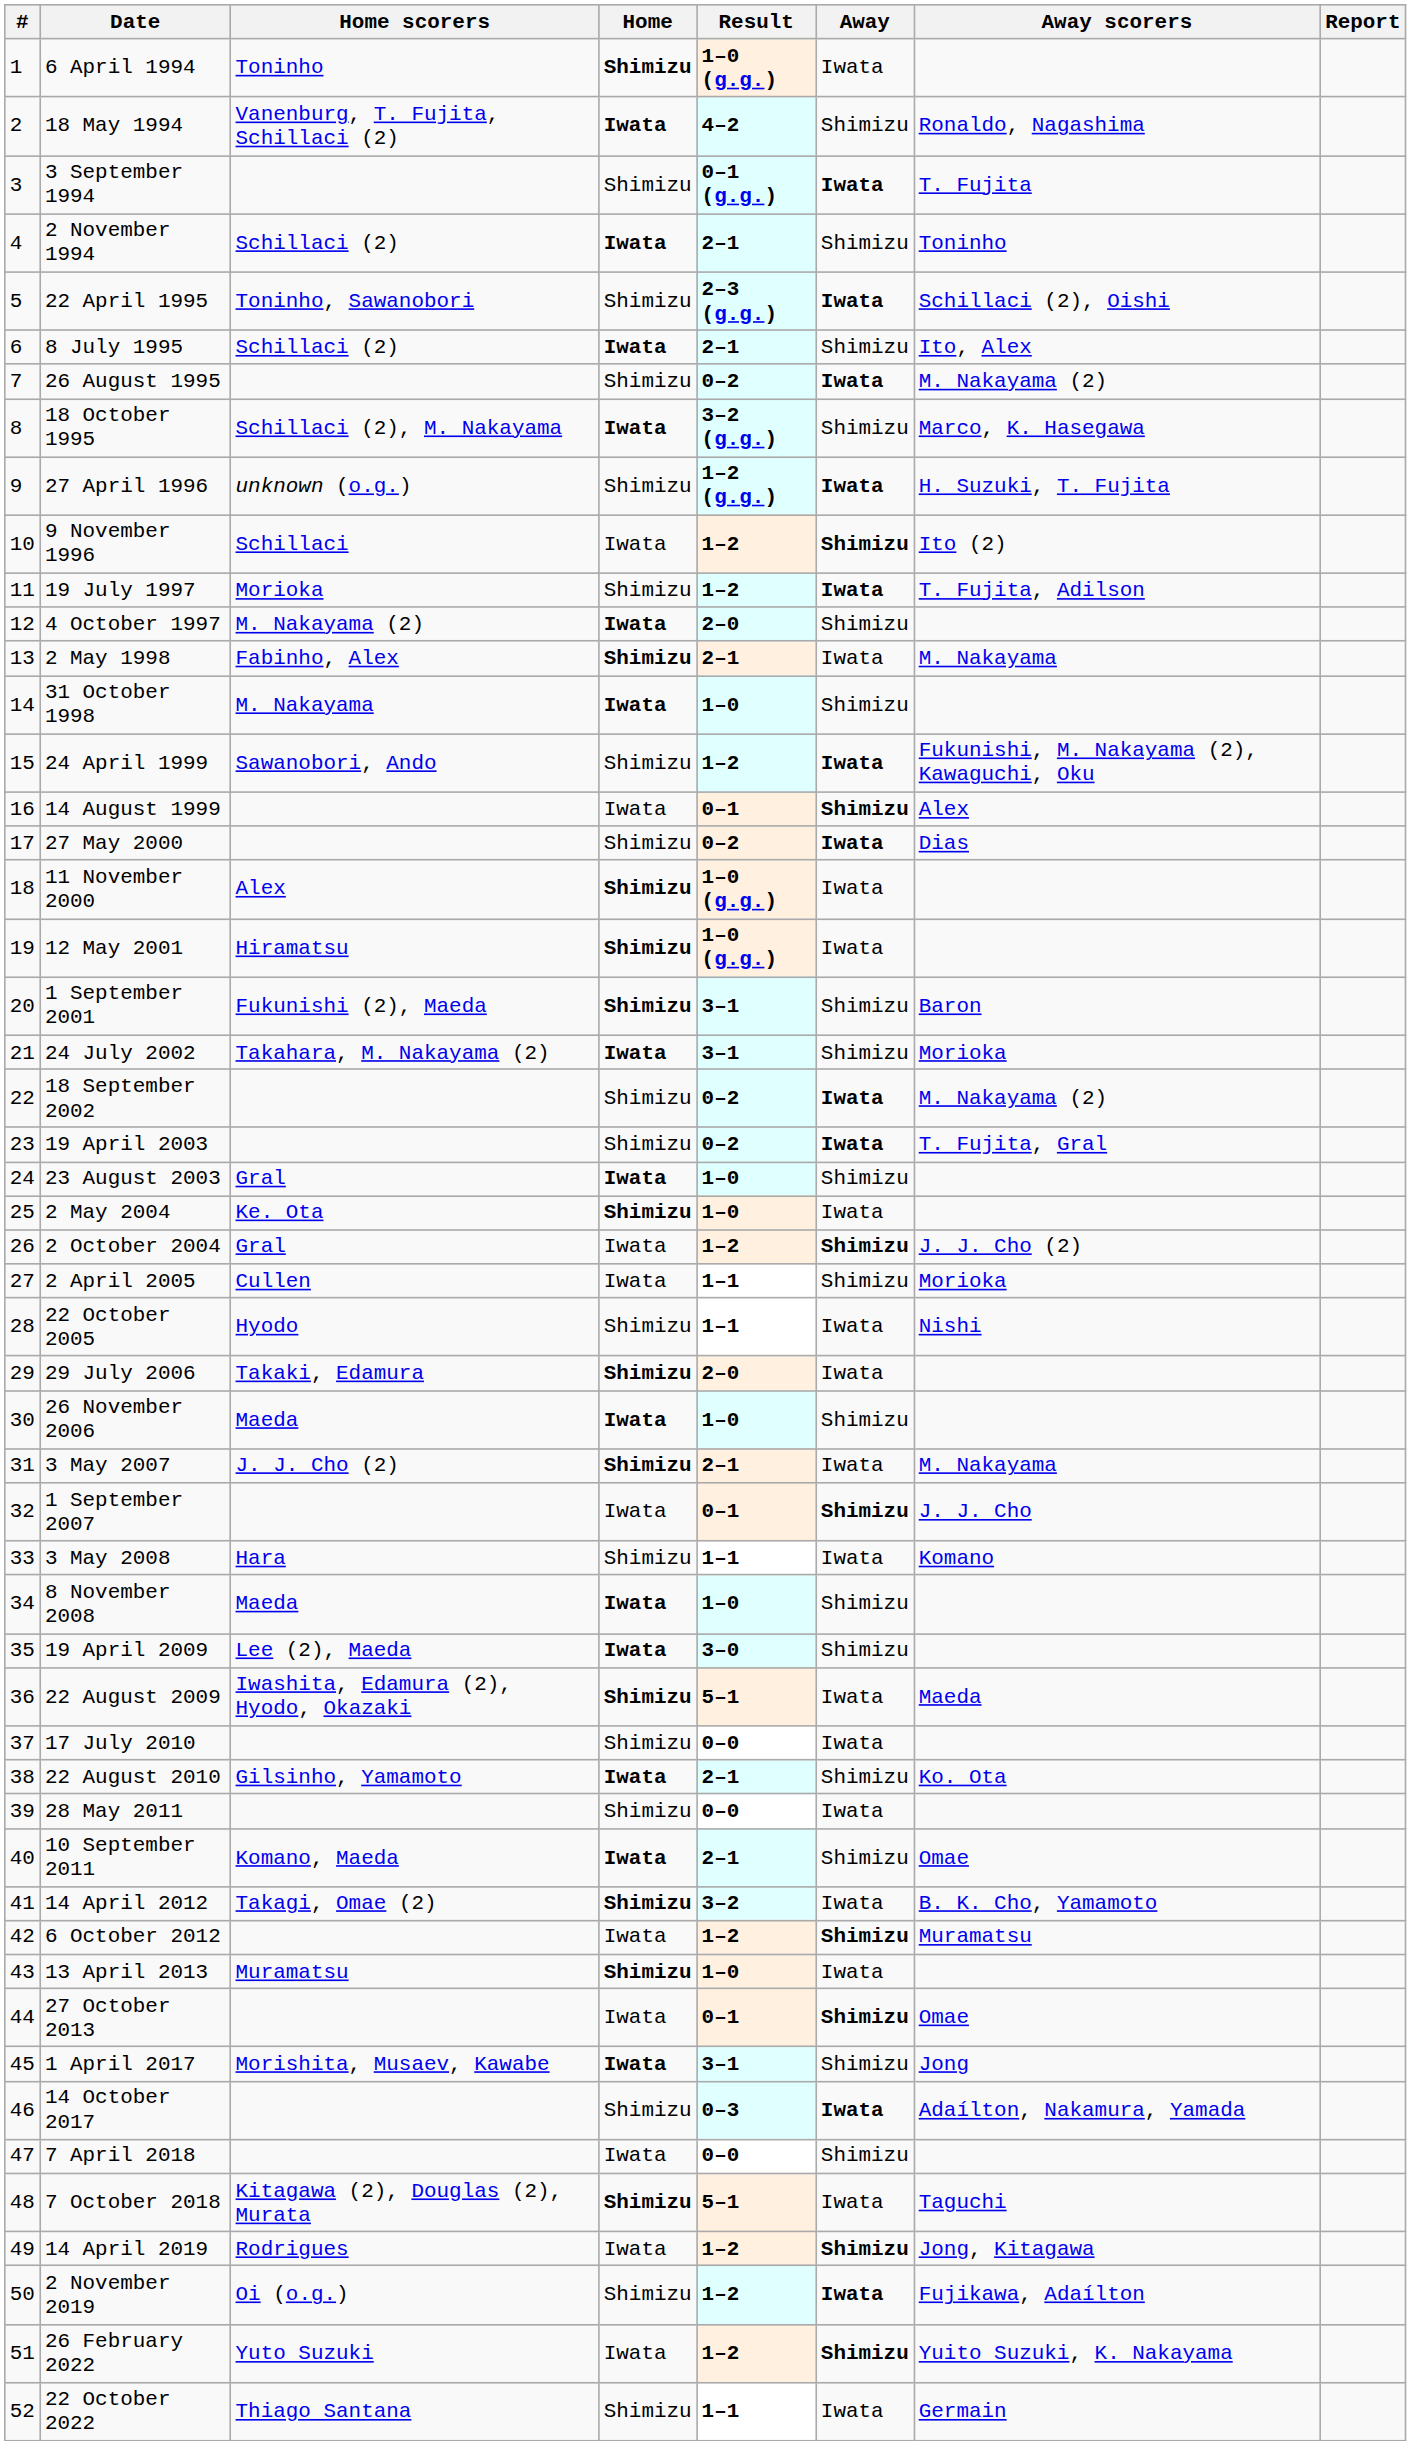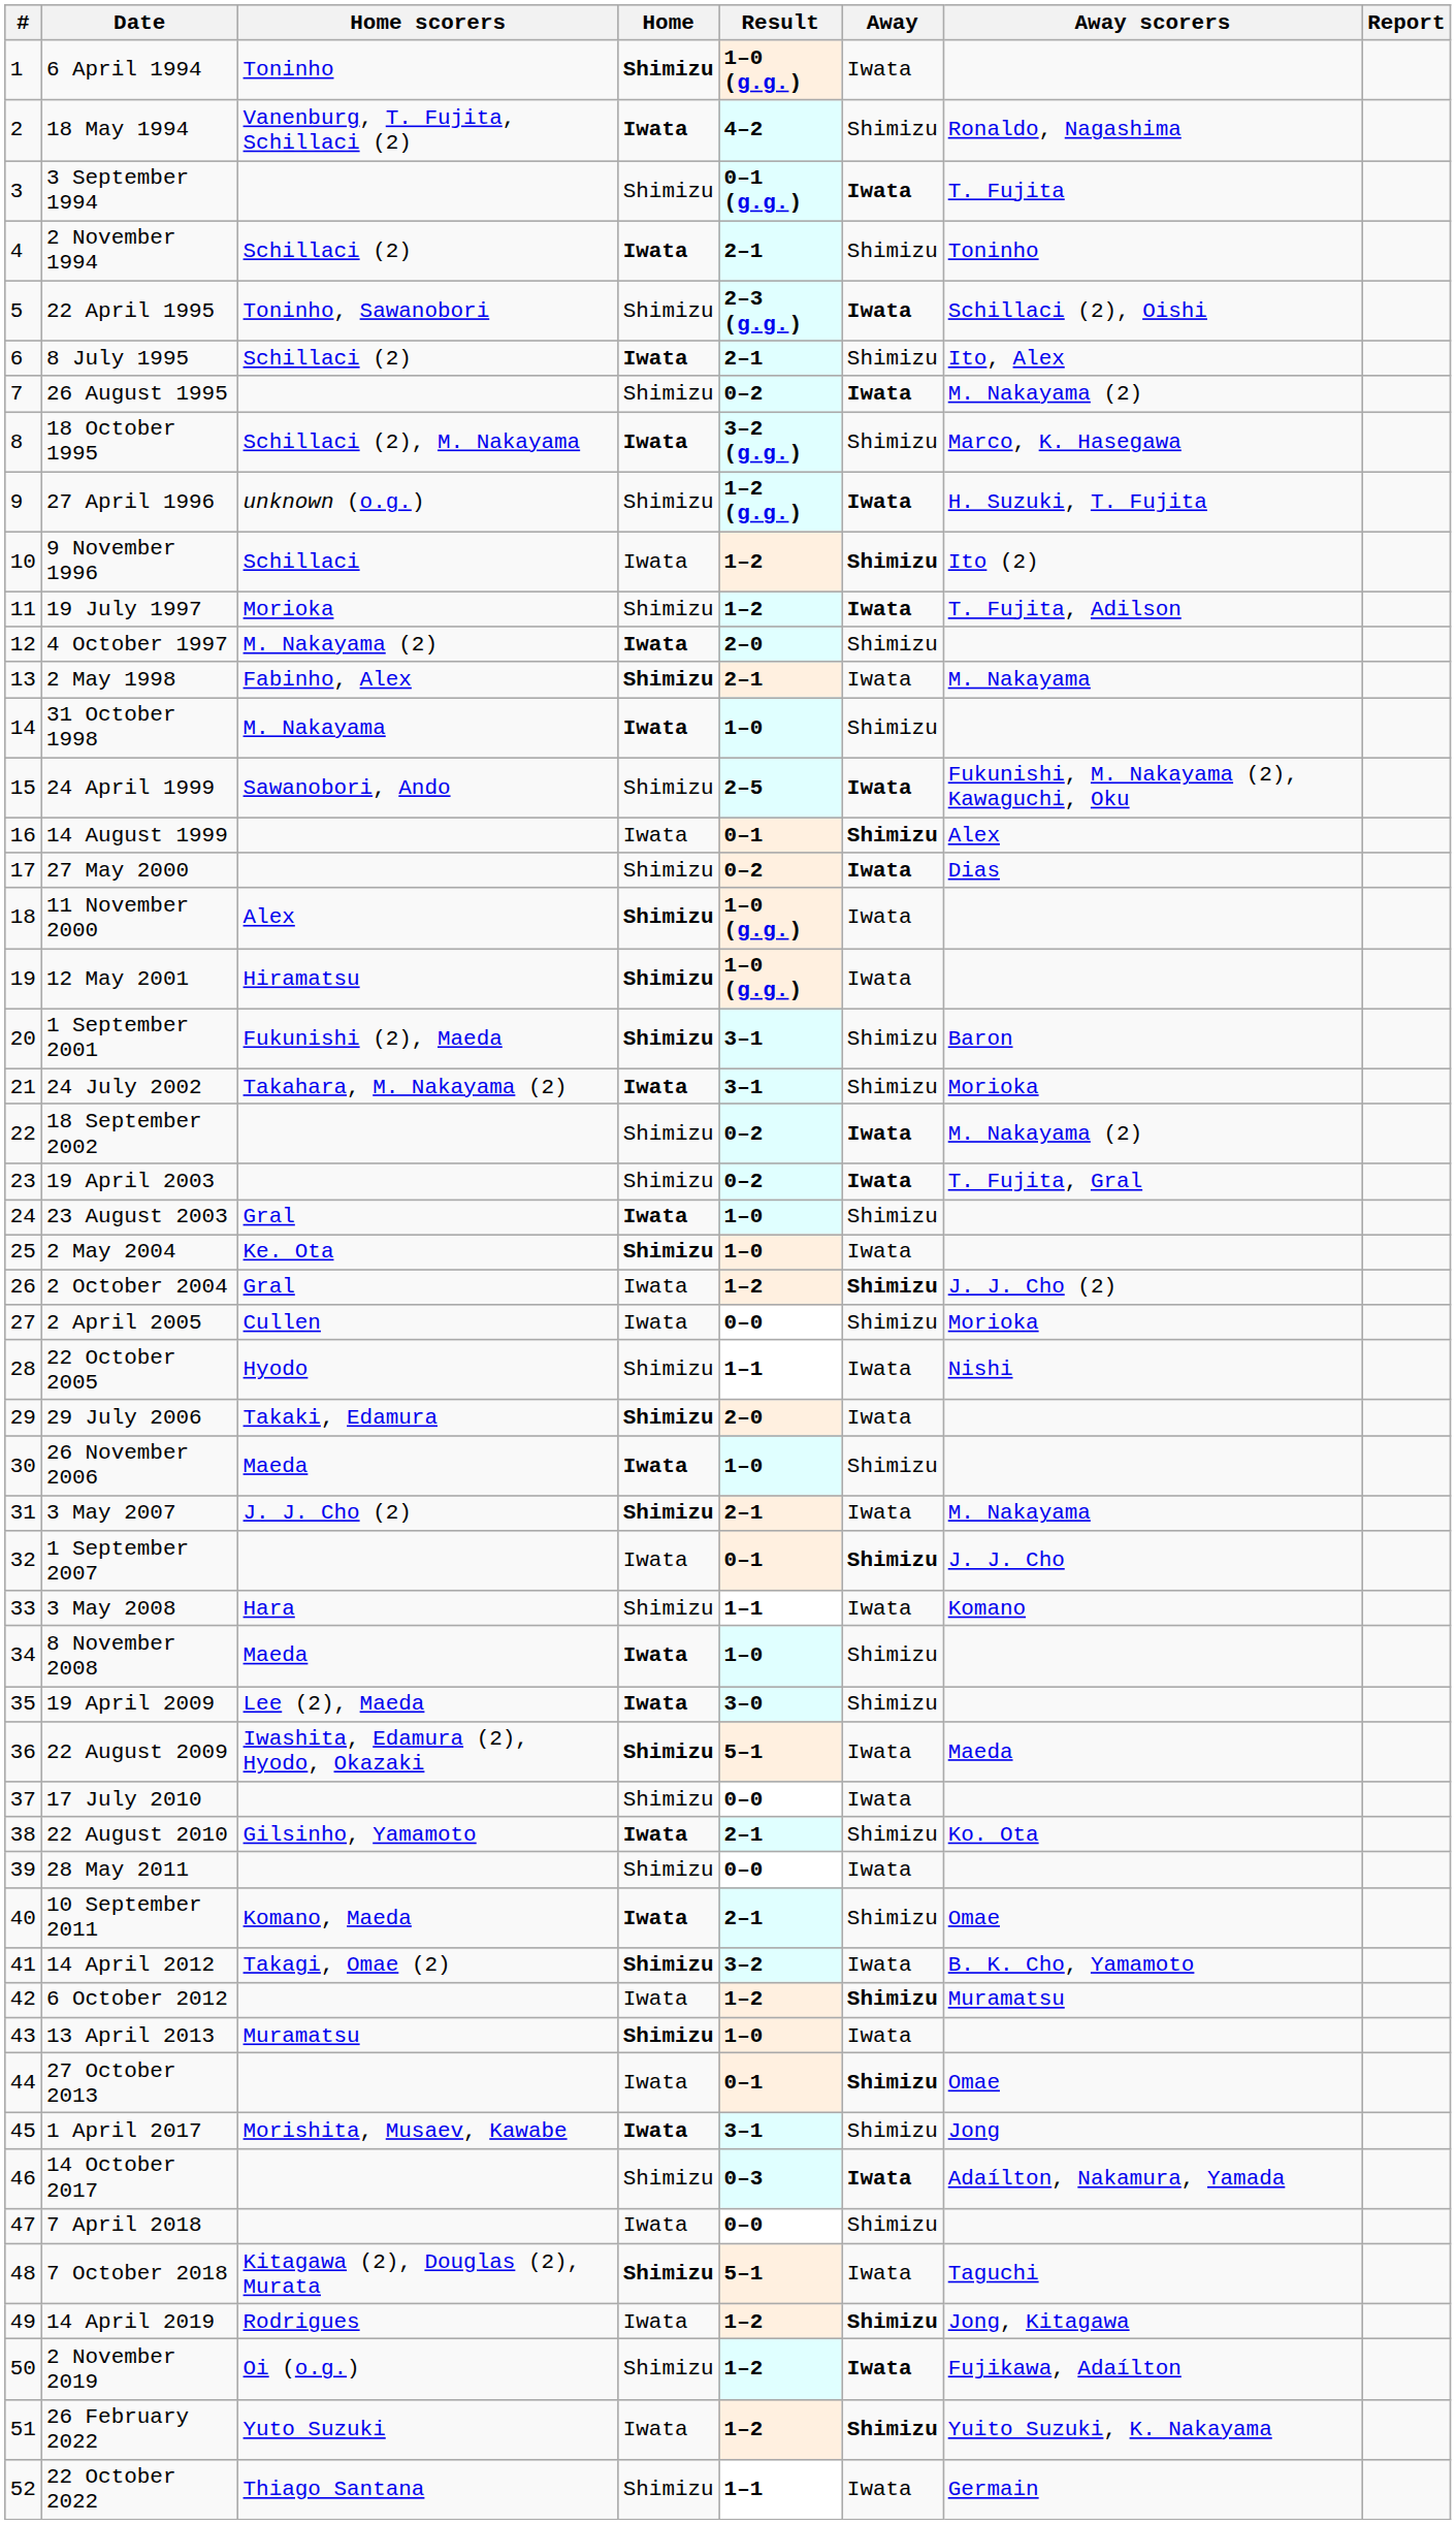24 April 1999 | Result: 1–2 -> 2–5
2 April 2005 | Result: 1–1 -> 0–0
